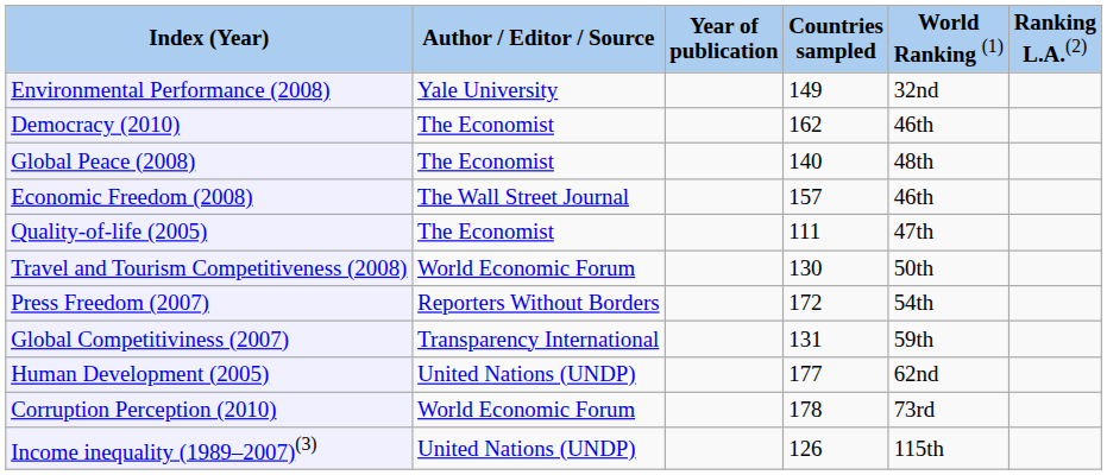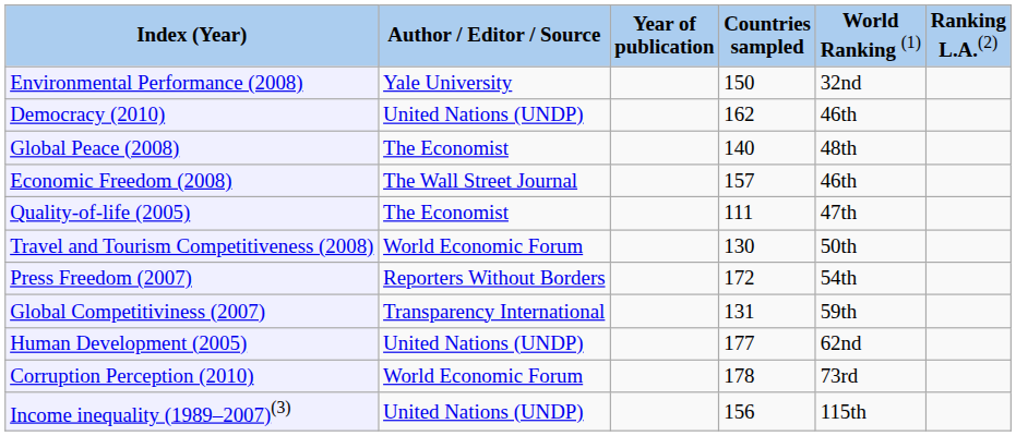Environmental Performance (2008) | column 4: 149 -> 150
Democracy (2010) | column 2: The Economist -> United Nations (UNDP)
Income inequality (1989–2007)(3) | column 4: 126 -> 156
